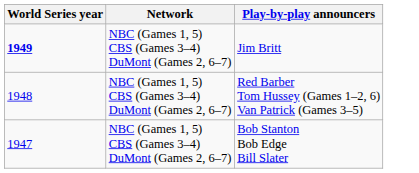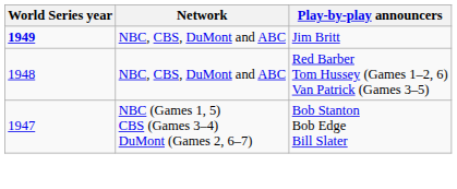Jim Britt | Network: NBC (Games 1, 5) CBS (Games 3–4) DuMont (Games 2, 6–7) -> NBC, CBS, DuMont and ABC
Red Barber Tom Hussey (Games 1–2, 6) Van Patrick (Games 3–5) | Network: NBC (Games 1, 5) CBS (Games 3–4) DuMont (Games 2, 6–7) -> NBC, CBS, DuMont and ABC
